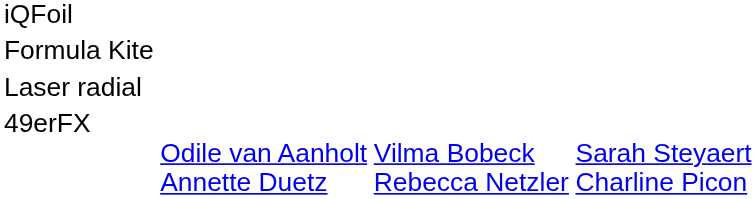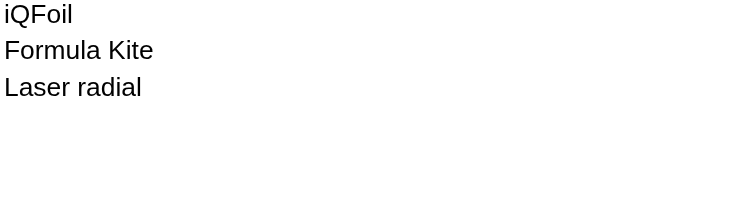- row: 49erFX | Odile van Aanholt Annette Duetz | Vilma Bobeck Rebecca Netzler | Sarah Steyaert Charline Picon
